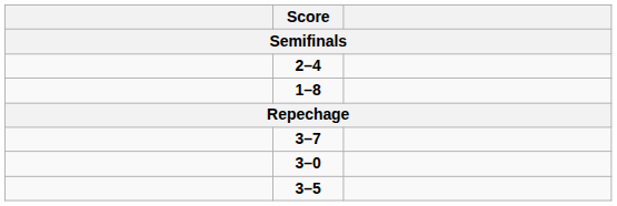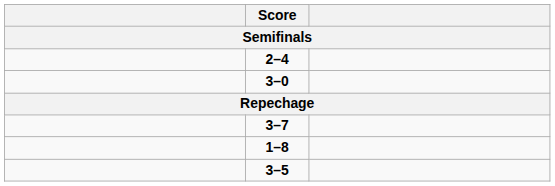rows swapped: 1–8 <-> 3–0
